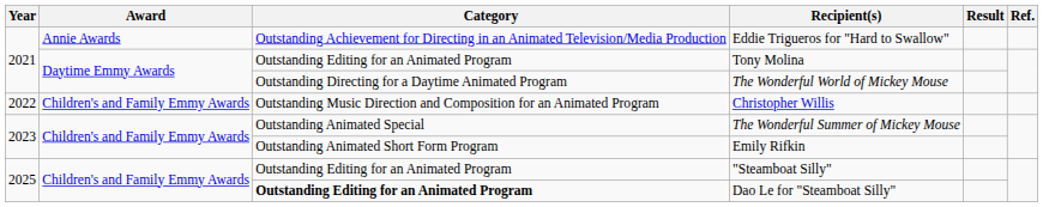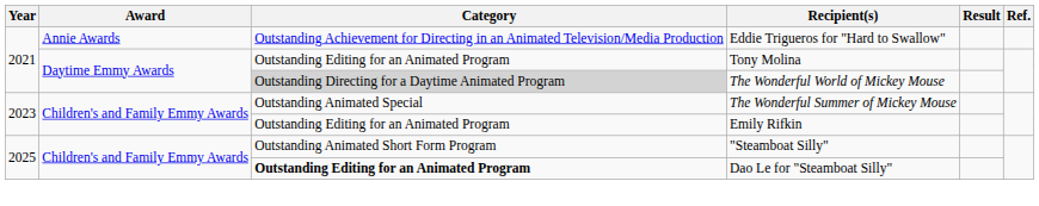The Wonderful World of Mickey Mouse | Category: no background -> lightgrey background
- row: 2022 | Children's and Family Emmy Awards | Outstanding Music Direction and Composition for an Animated Program | Christopher Willis
Emily Rifkin | Category: Outstanding Animated Short Form Program -> Outstanding Editing for an Animated Program
"Steamboat Silly" | Category: Outstanding Editing for an Animated Program -> Outstanding Animated Short Form Program
